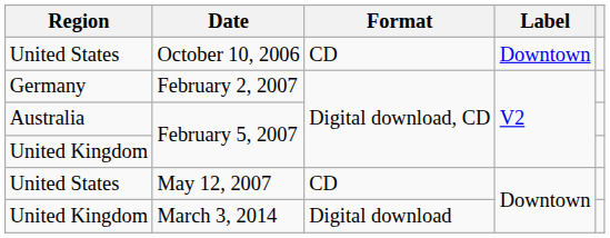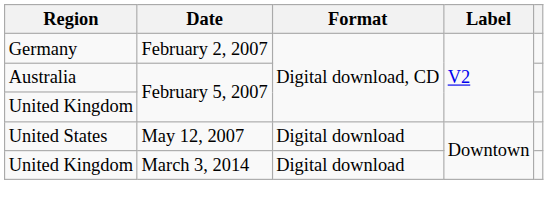- row: United States | October 10, 2006 | CD | Downtown
May 12, 2007 | Format: CD -> Digital download
